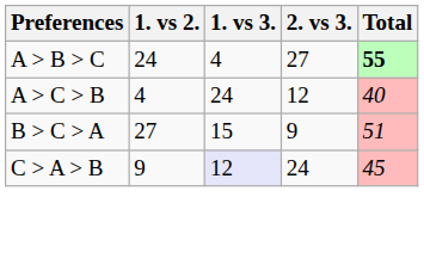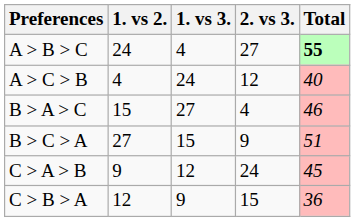+ row: B > A > C | 15 | 27 | 4 | 46
C > A > B | 1. vs 3.: lavender background -> no background
+ row: C > B > A | 12 | 9 | 15 | 36
